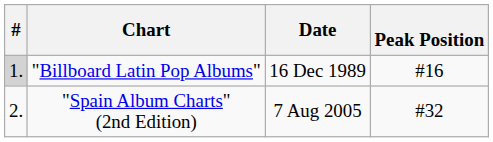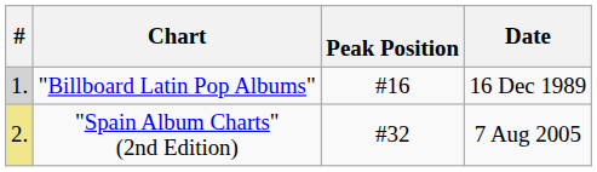columns swapped: Peak Position <-> Date
"Spain Album Charts" (2nd Edition) | #: no background -> khaki background
